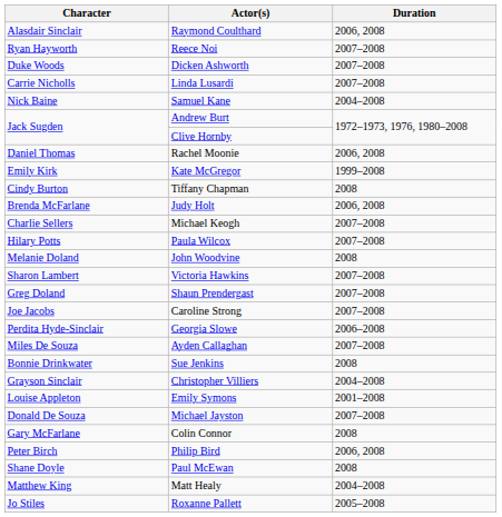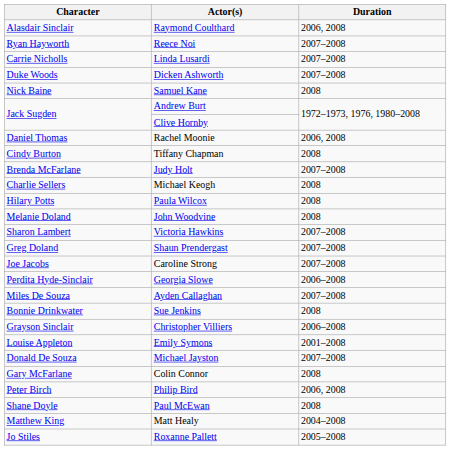rows swapped: Dicken Ashworth <-> Linda Lusardi
Samuel Kane | Duration: 2004–2008 -> 2008
- row: Emily Kirk | Kate McGregor | 1999–2008
Judy Holt | Duration: 2006, 2008 -> 2007–2008
Michael Keogh | Duration: 2007–2008 -> 2008
Paula Wilcox | Duration: 2007–2008 -> 2008
Christopher Villiers | Duration: 2004–2008 -> 2006–2008
